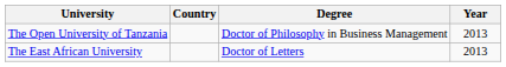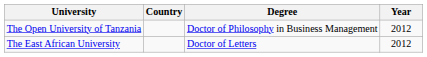The Open University of Tanzania | Year: 2013 -> 2012
The East African University | Year: 2013 -> 2012
